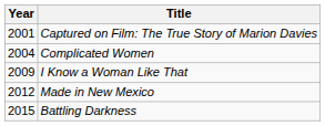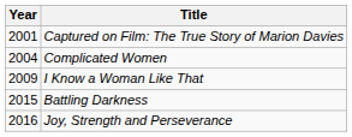- row: 2012 | Made in New Mexico
+ row: 2016 | Joy, Strength and Perseverance
